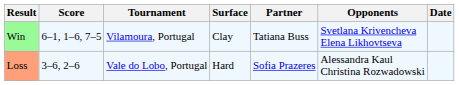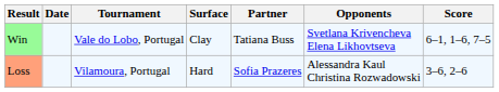columns swapped: Date <-> Score
Win | Tournament: Vilamoura, Portugal -> Vale do Lobo, Portugal
Loss | Tournament: Vale do Lobo, Portugal -> Vilamoura, Portugal
